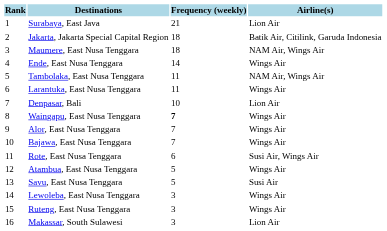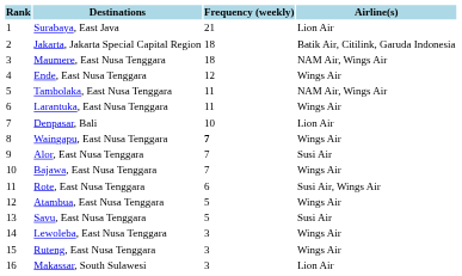Ende, East Nusa Tenggara | Frequency (weekly): 14 -> 12
Alor, East Nusa Tenggara | Airline(s): Wings Air -> Susi Air
